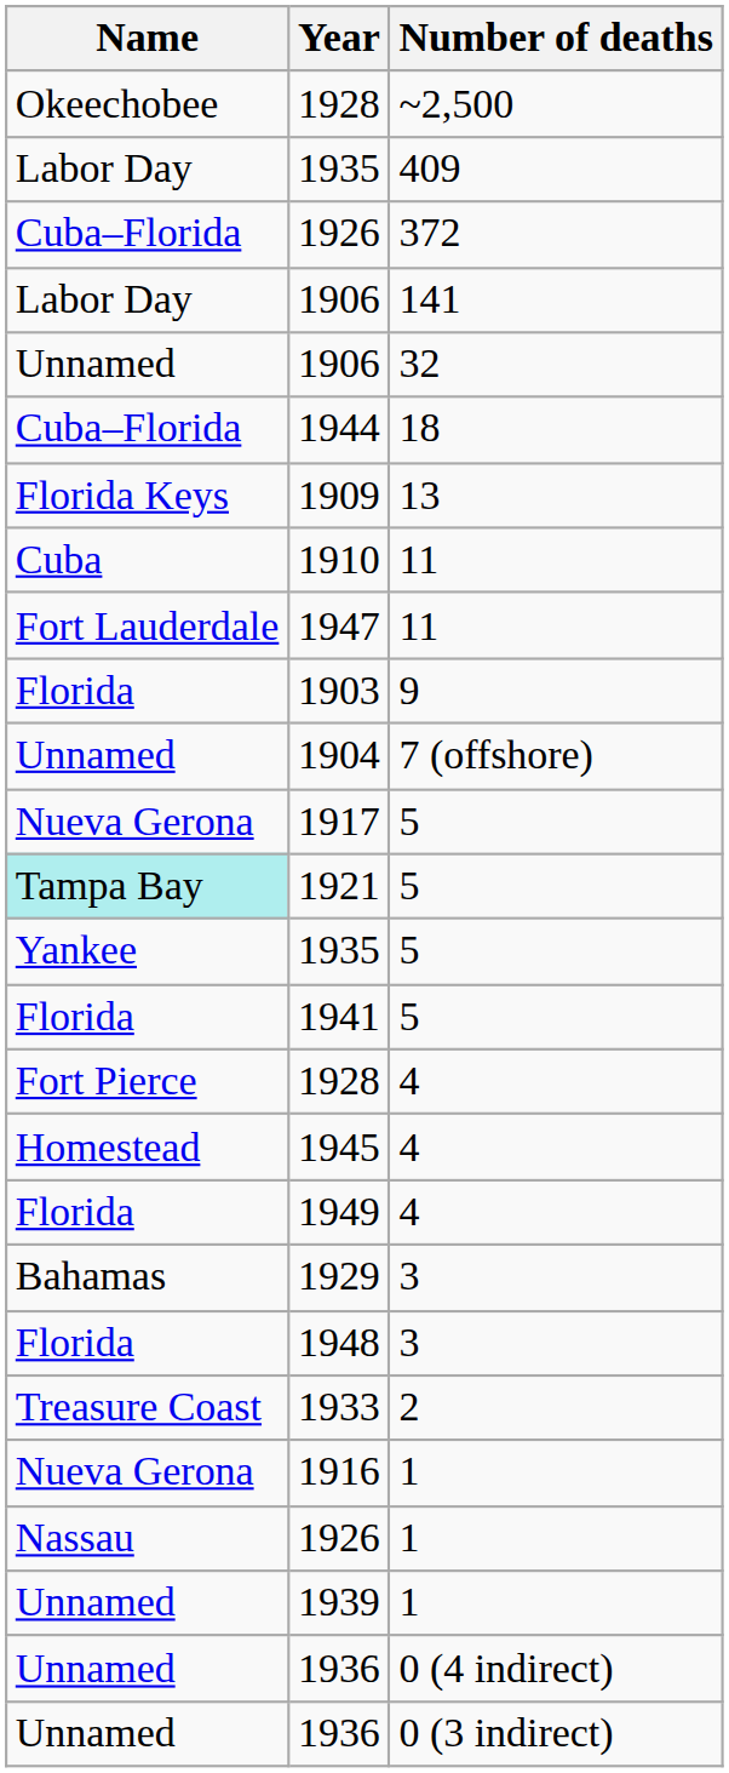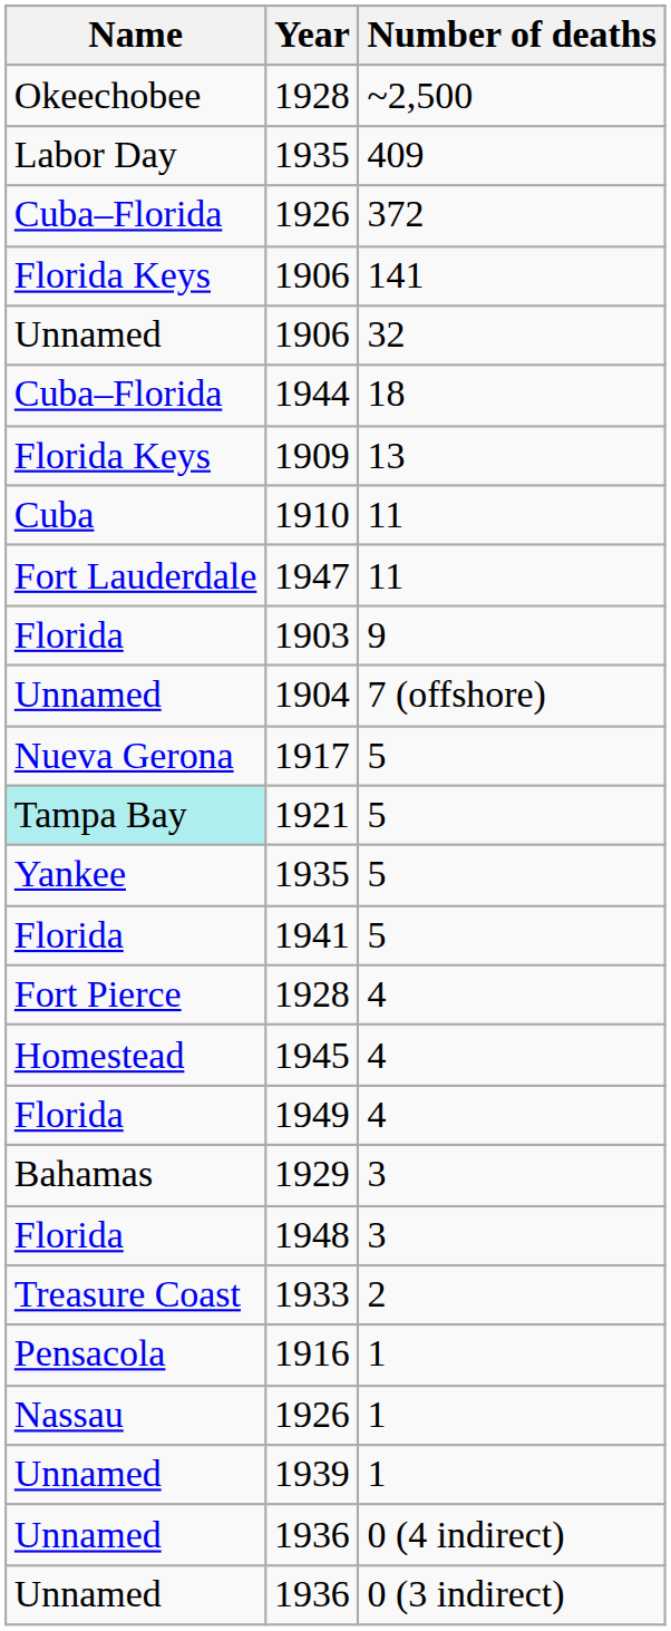1906 / 141 | Name: Labor Day -> Florida Keys
1916 | Name: Nueva Gerona -> Pensacola
